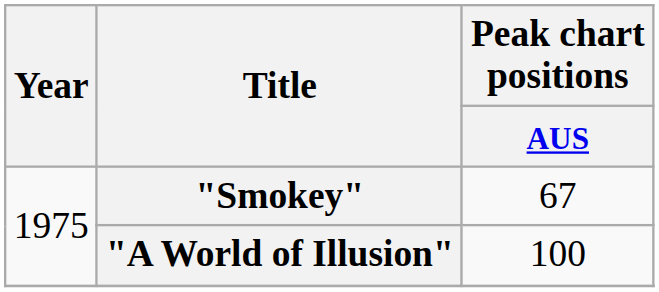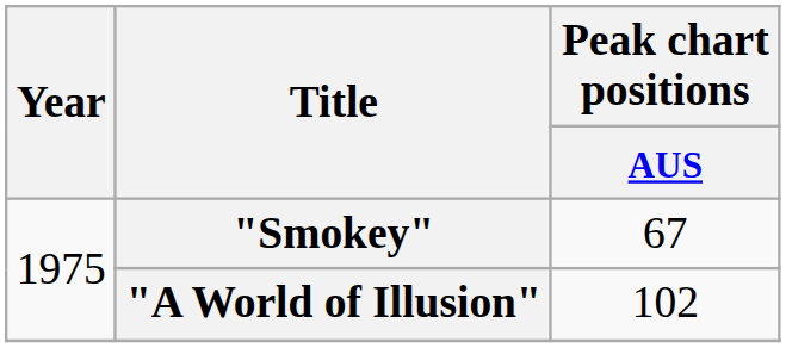"A World of Illusion" | Peak chart positions / AUS: 100 -> 102
